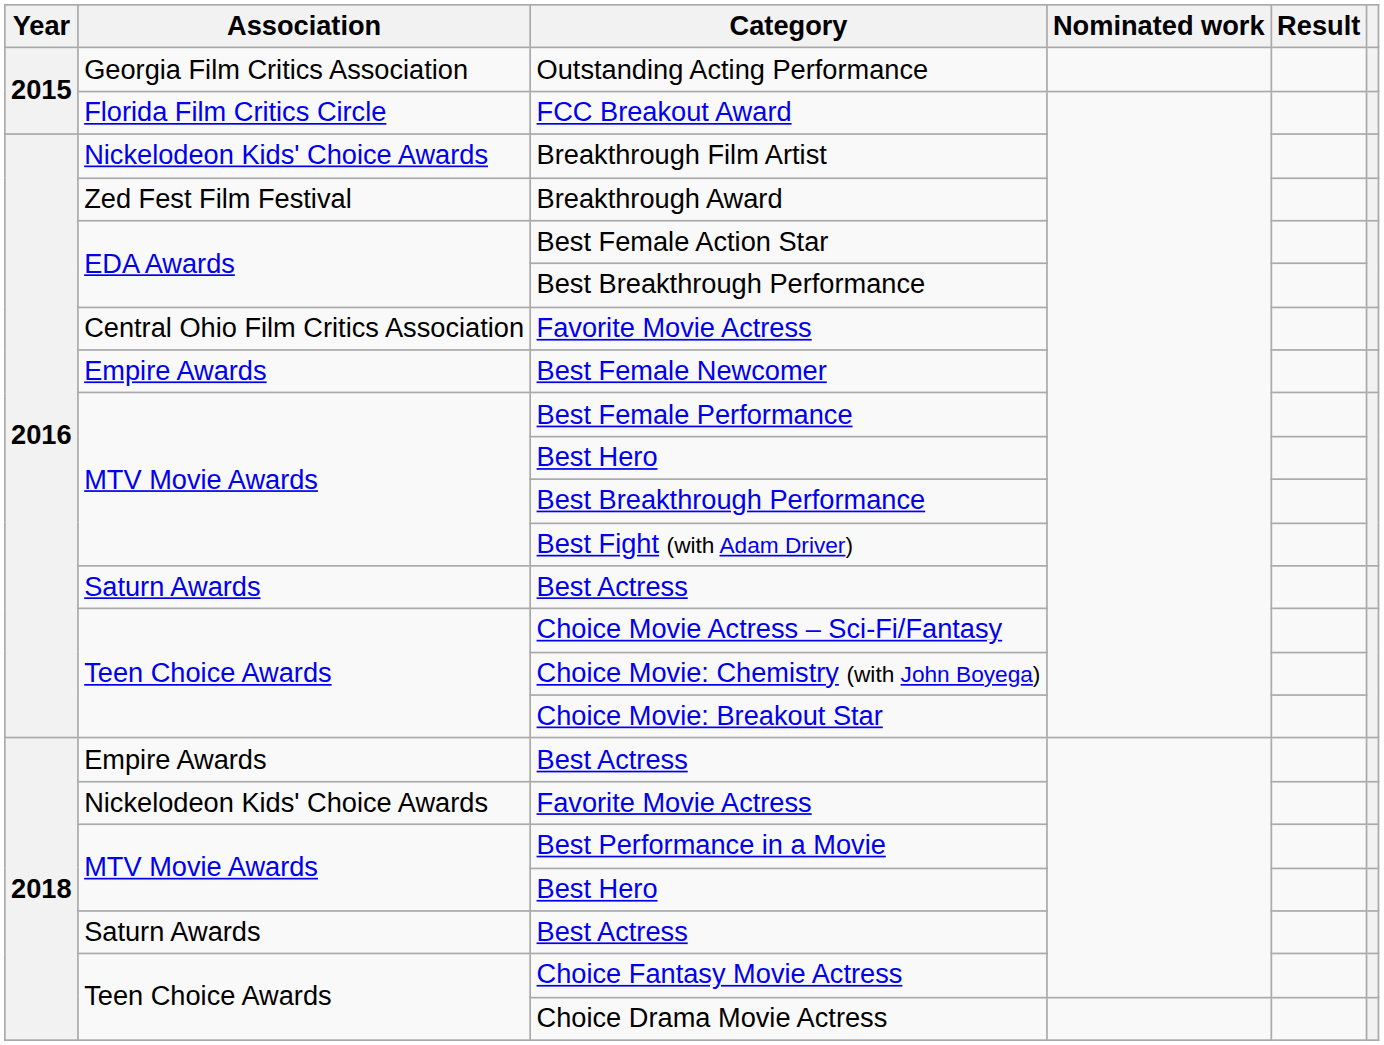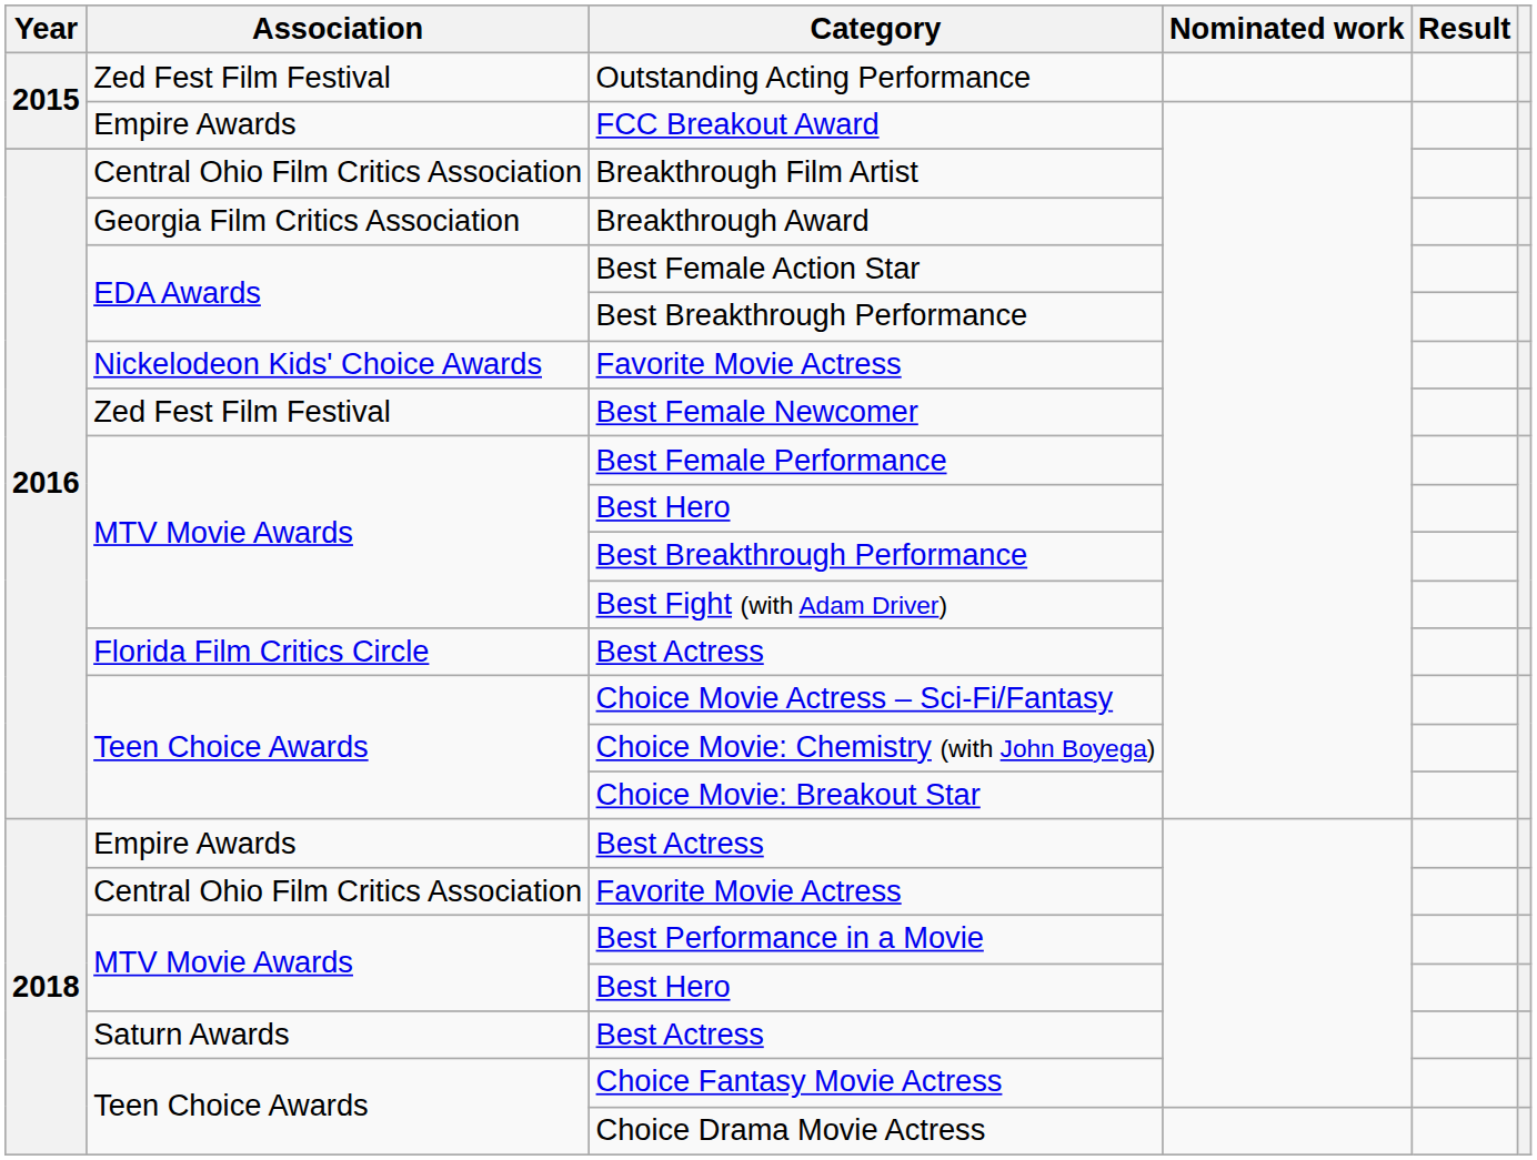Outstanding Acting Performance | Association: Georgia Film Critics Association -> Zed Fest Film Festival
FCC Breakout Award | Association: Florida Film Critics Circle -> Empire Awards
Breakthrough Film Artist | Association: Nickelodeon Kids' Choice Awards -> Central Ohio Film Critics Association
Breakthrough Award | Association: Zed Fest Film Festival -> Georgia Film Critics Association
2016 / Favorite Movie Actress | Association: Central Ohio Film Critics Association -> Nickelodeon Kids' Choice Awards
Best Female Newcomer | Association: Empire Awards -> Zed Fest Film Festival
2016 / Best Actress | Association: Saturn Awards -> Florida Film Critics Circle
2018 / Favorite Movie Actress | Association: Nickelodeon Kids' Choice Awards -> Central Ohio Film Critics Association
